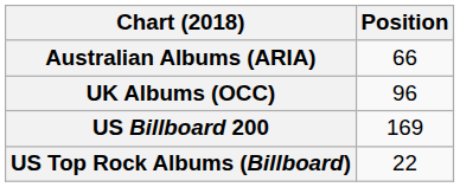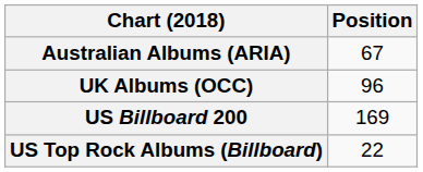Australian Albums (ARIA) | Position: 66 -> 67
